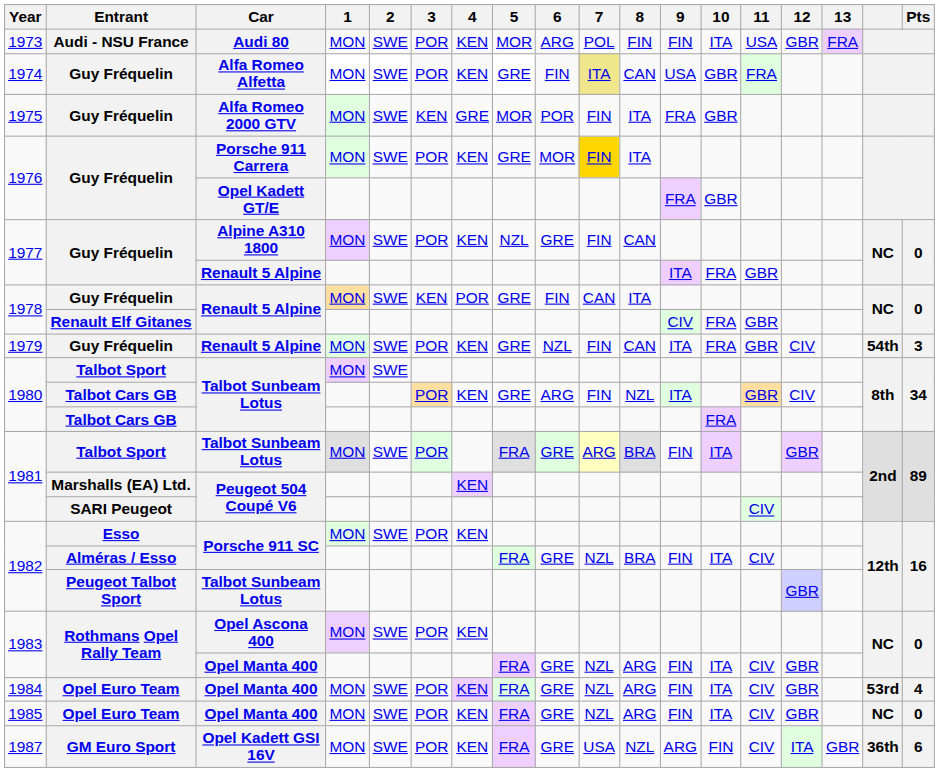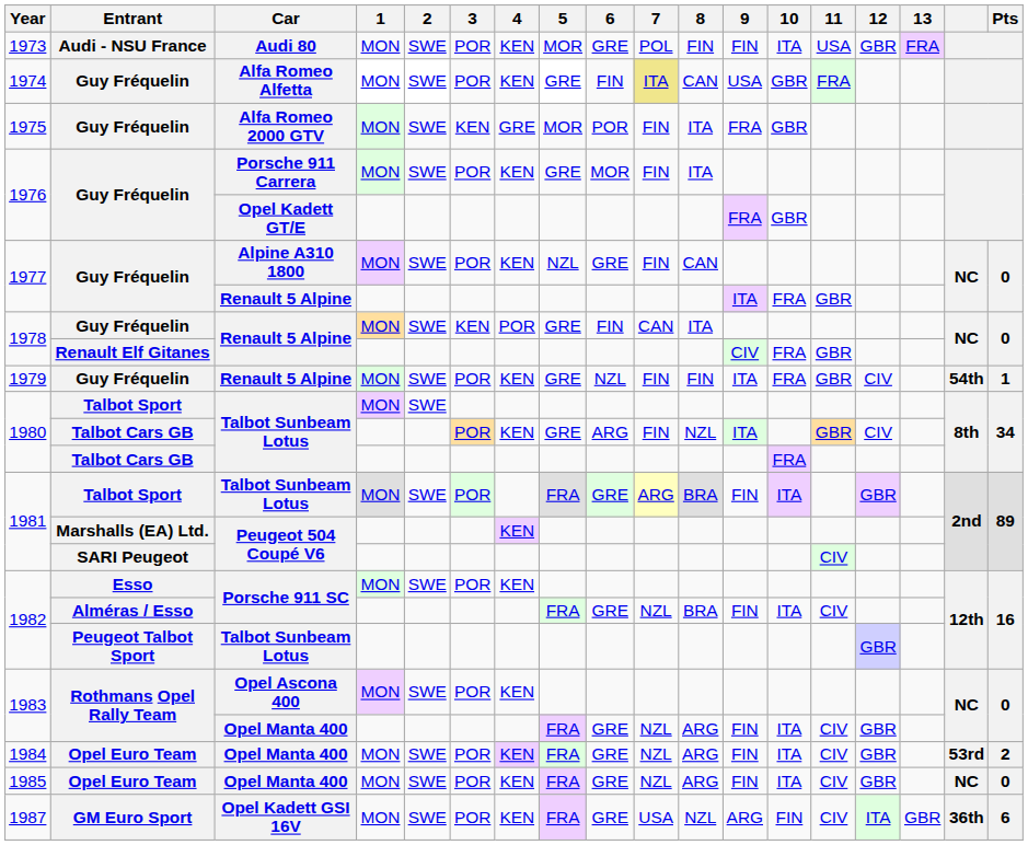1973 | 6: ARG -> GRE
1976 / MON | 7: gold background -> no background
1979 | 8: CAN -> FIN
1979 | Pts: 3 -> 1
1984 | Pts: 4 -> 2
